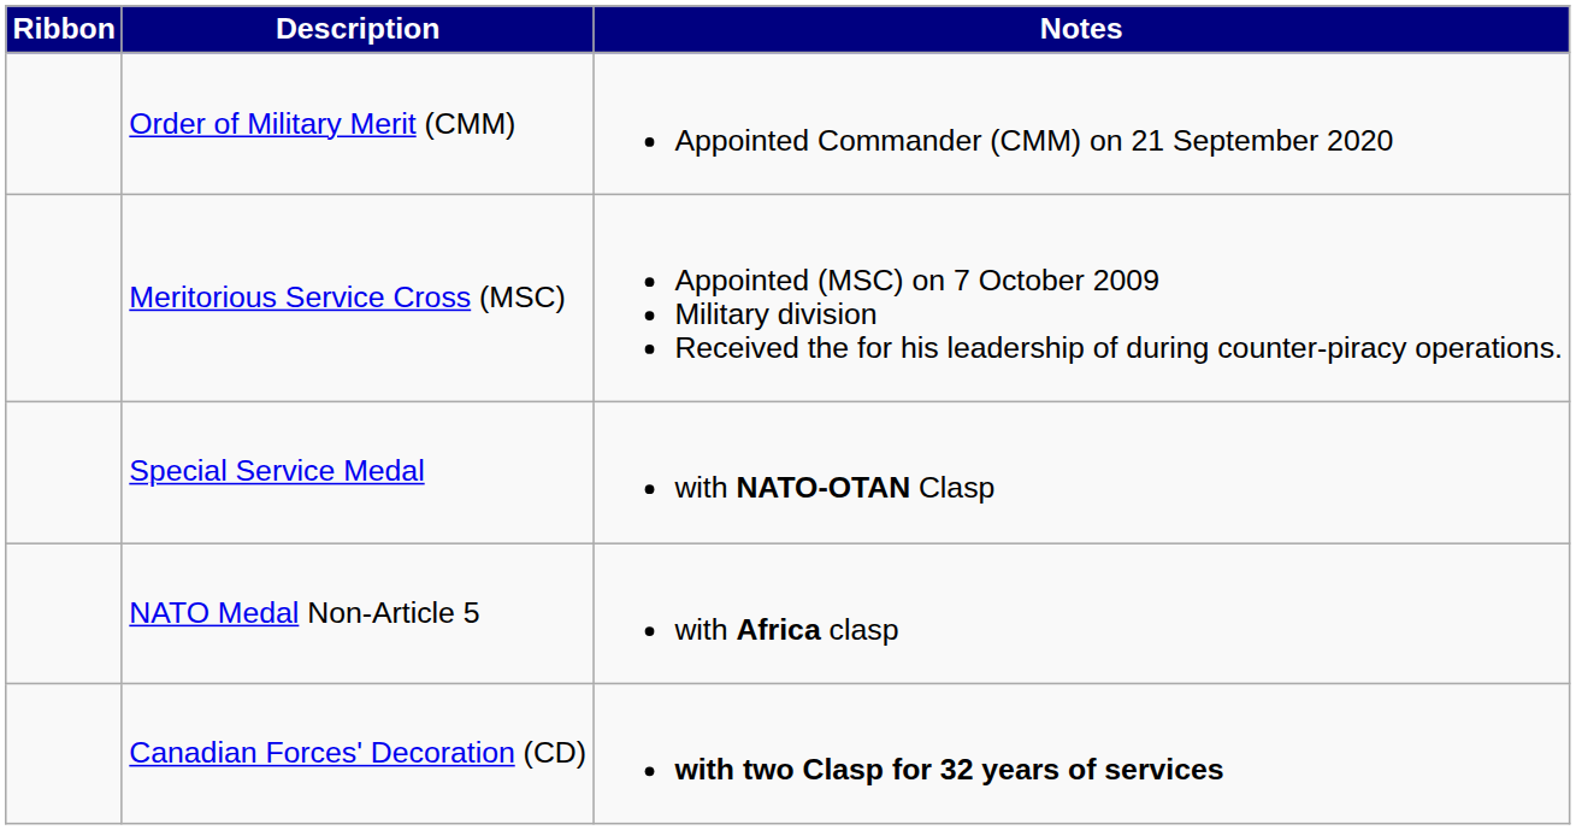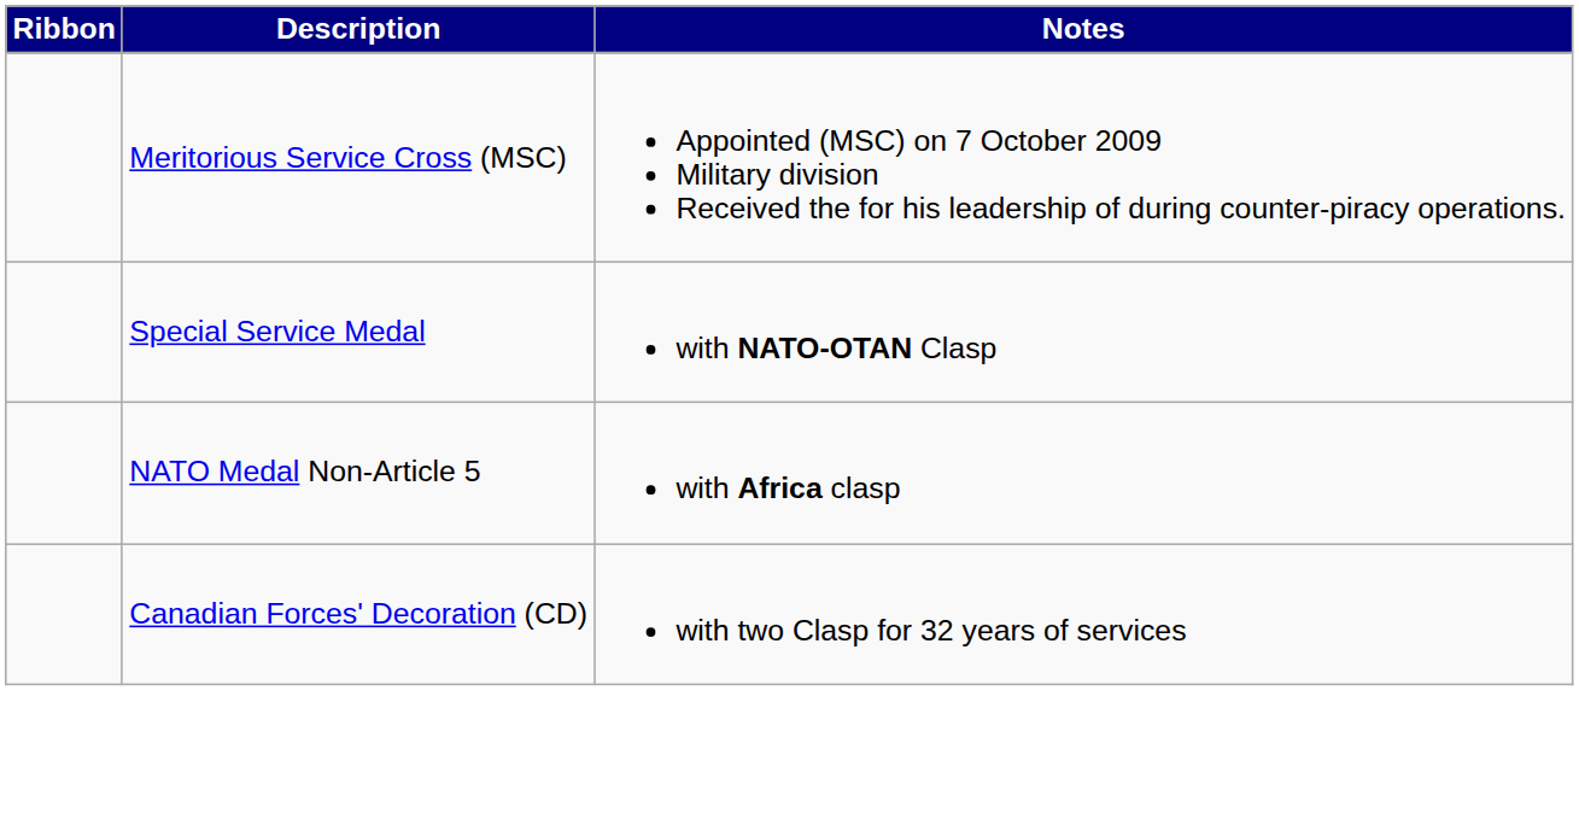- row: Order of Military Merit (CMM) | Appointed Commander (CMM) on 21 September 2020
Canadian Forces' Decoration (CD) | Notes: bold -> normal
